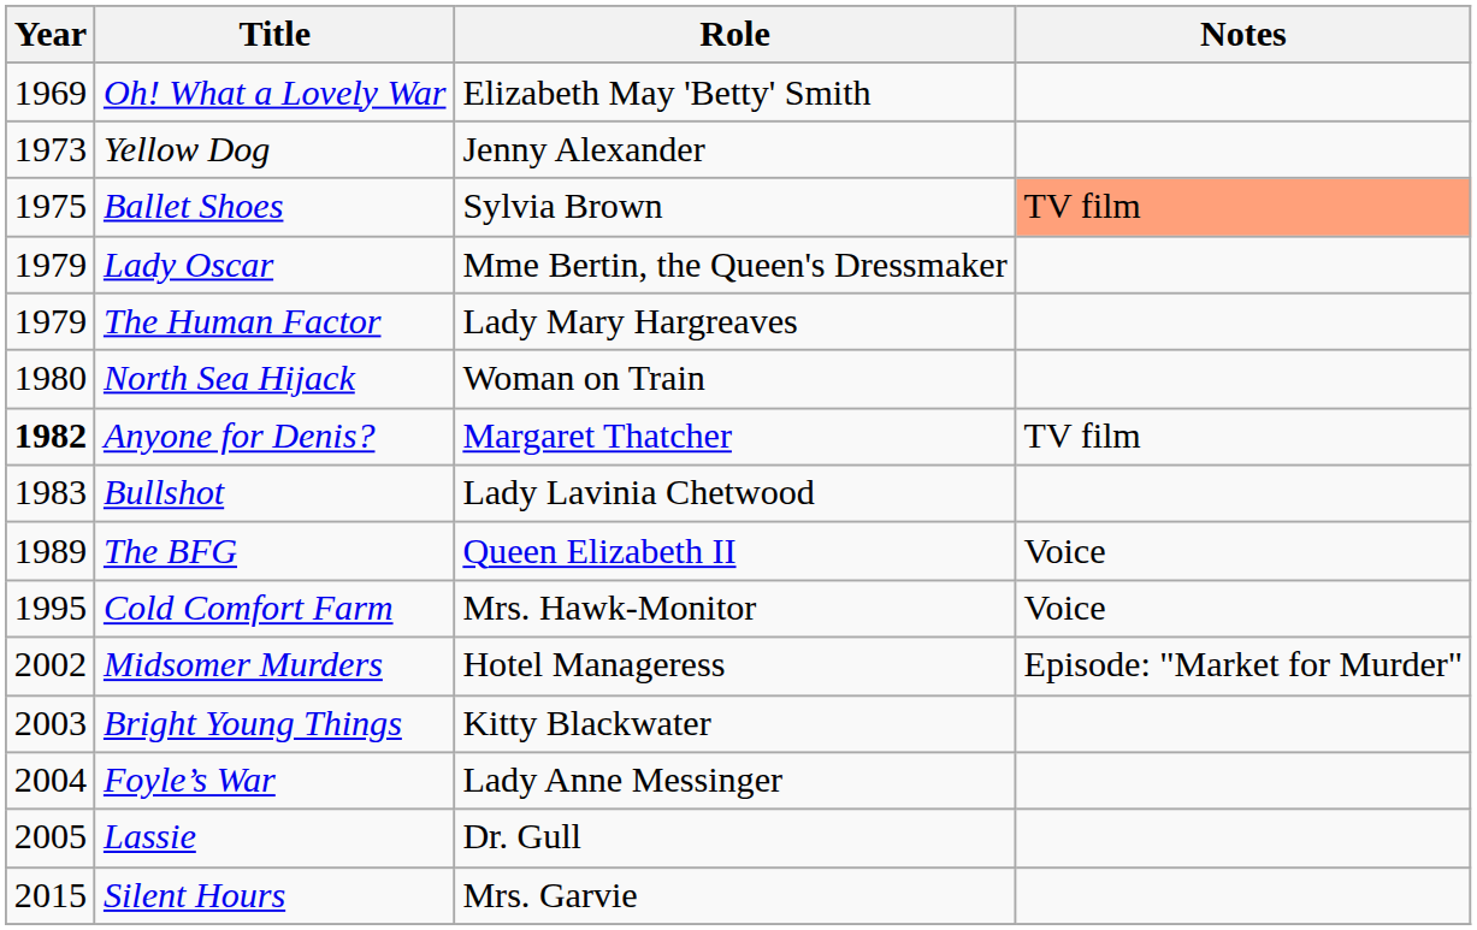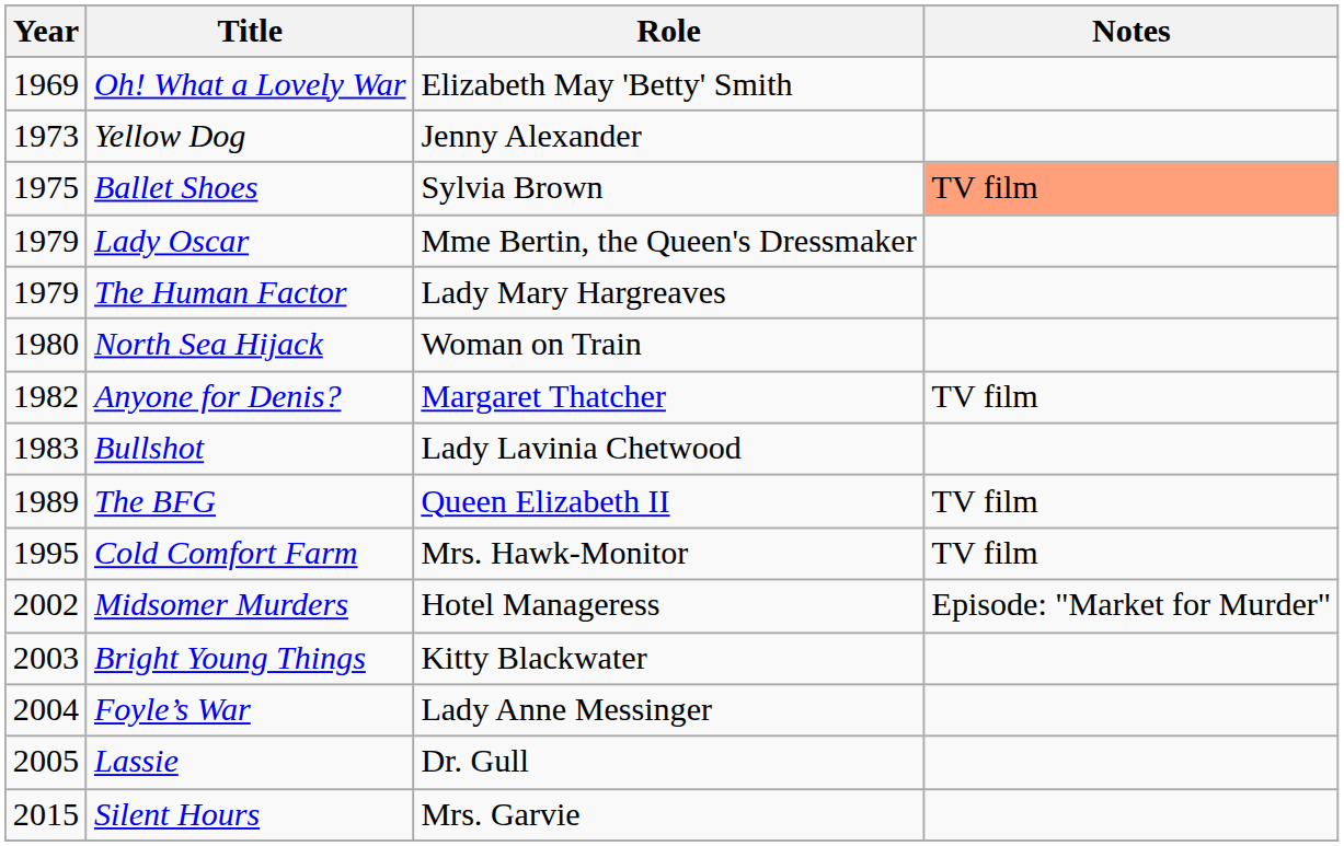Anyone for Denis? | Year: bold -> normal
The BFG | Notes: Voice -> TV film
Cold Comfort Farm | Notes: Voice -> TV film
